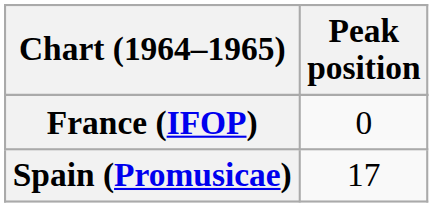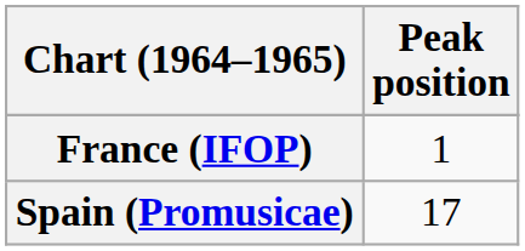France (IFOP) | Peak position: 0 -> 1
